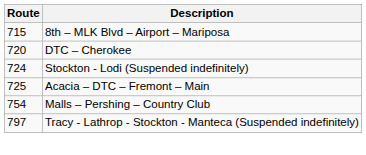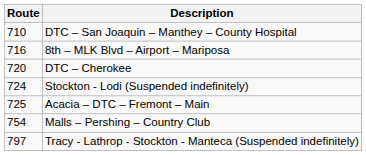+ row: 710 | DTC – San Joaquin – Manthey – County Hospital
8th – MLK Blvd – Airport – Mariposa | Route: 715 -> 716
